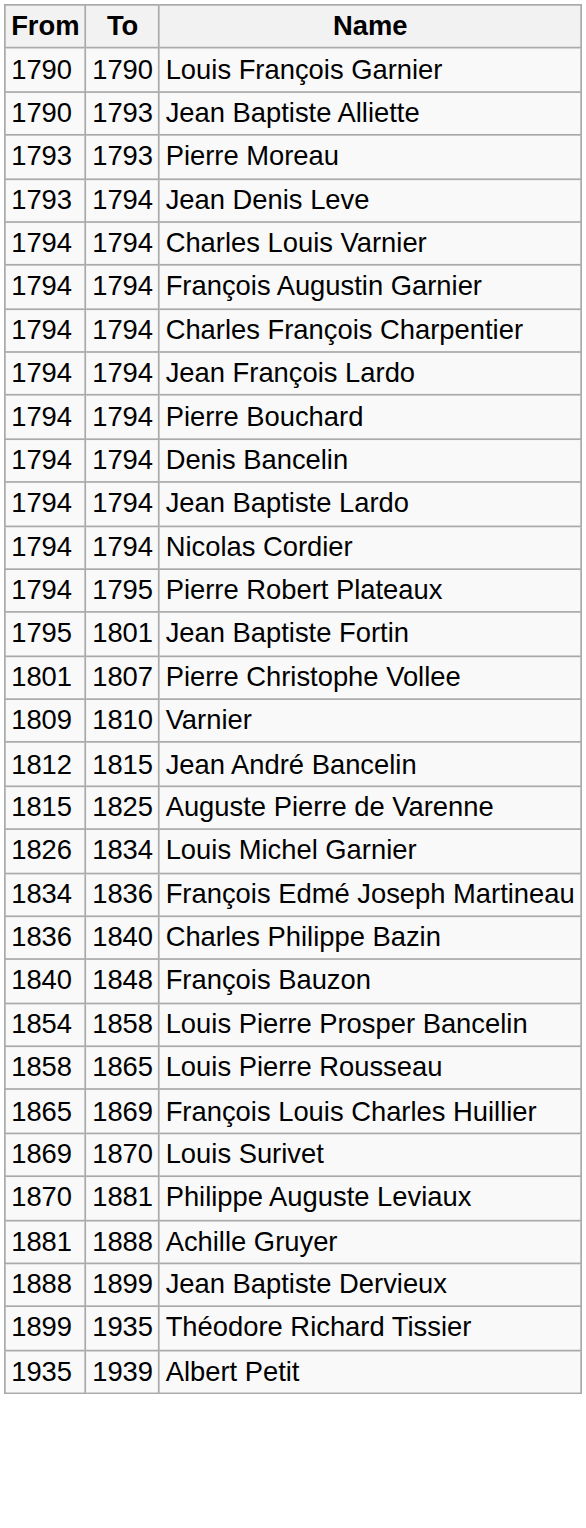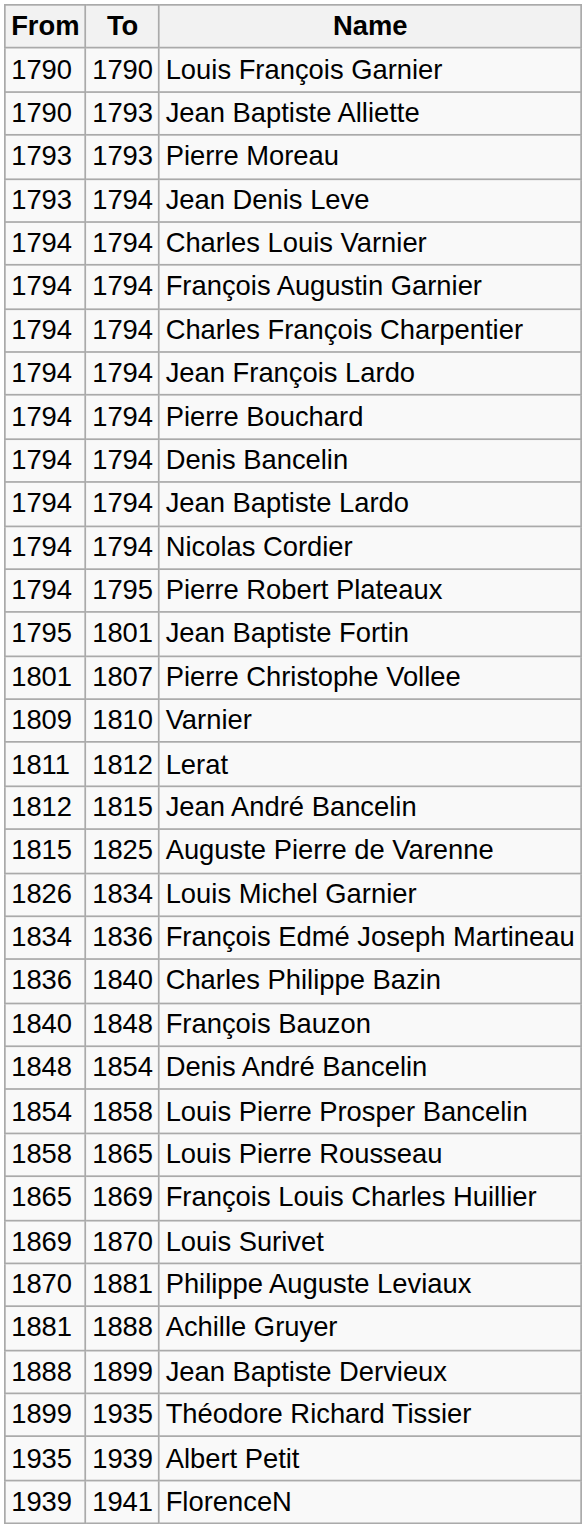+ row: 1811 | 1812 | Lerat
+ row: 1848 | 1854 | Denis André Bancelin
+ row: 1939 | 1941 | FlorenceN
